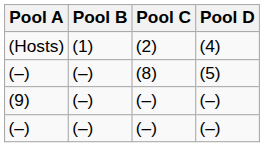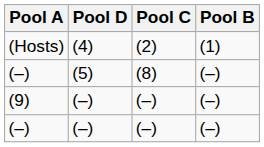columns swapped: Pool B <-> Pool D
